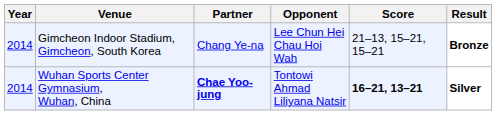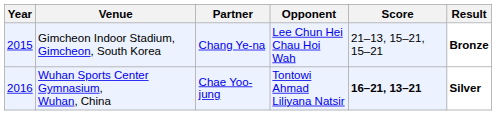Gimcheon Indoor Stadium, Gimcheon, South Korea | Year: 2014 -> 2015
Wuhan Sports Center Gymnasium, Wuhan, China | Year: 2014 -> 2016
Wuhan Sports Center Gymnasium, Wuhan, China | Partner: bold -> normal
